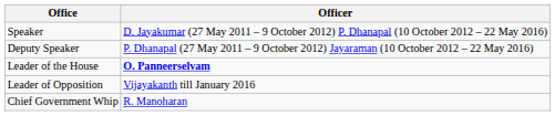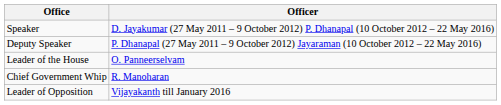Leader of the House | Officer: bold -> normal
rows swapped: Leader of Opposition <-> Chief Government Whip
